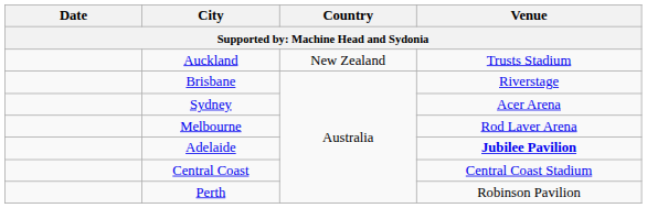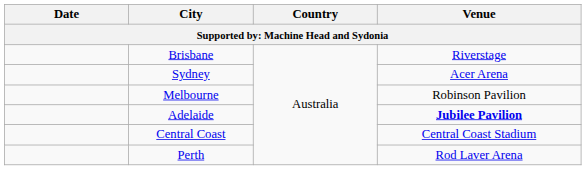- row: Auckland | New Zealand | Trusts Stadium
Melbourne | Venue: Rod Laver Arena -> Robinson Pavilion
Perth | Venue: Robinson Pavilion -> Rod Laver Arena
